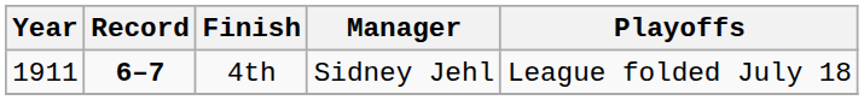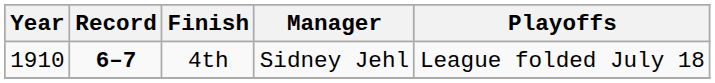4th | Year: 1911 -> 1910
